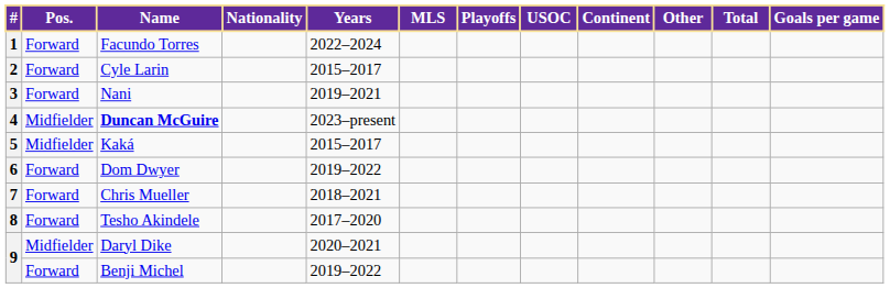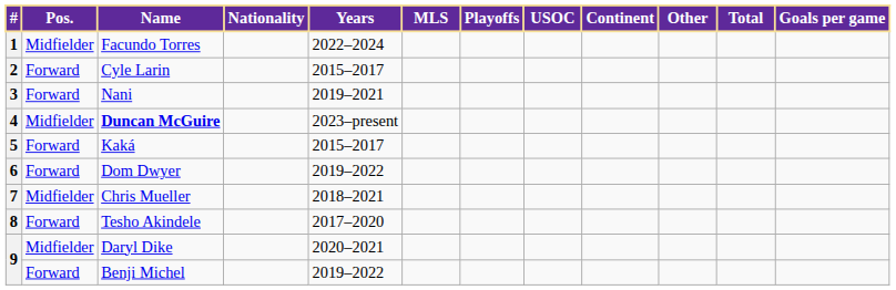1 | Pos.: Forward -> Midfielder
5 | Pos.: Midfielder -> Forward
7 | Pos.: Forward -> Midfielder
